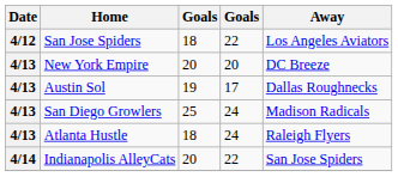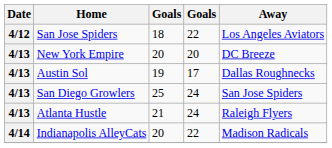San Diego Growlers | Away: Madison Radicals -> San Jose Spiders
Atlanta Hustle | column 3: 18 -> 21
Indianapolis AlleyCats | Away: San Jose Spiders -> Madison Radicals
